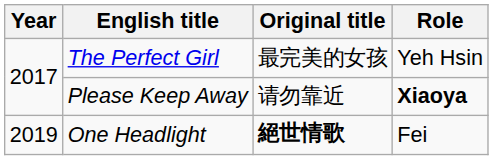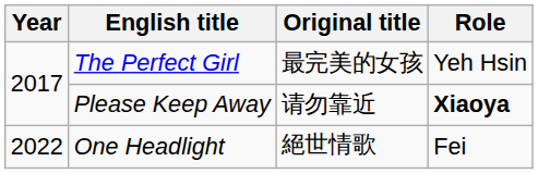One Headlight | Year: 2019 -> 2022
One Headlight | Original title: bold -> normal
